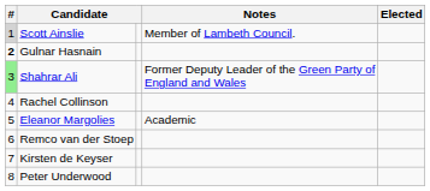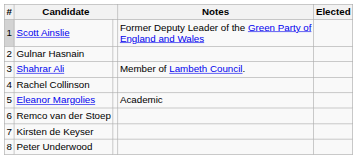Scott Ainslie | Notes: Member of Lambeth Council. -> Former Deputy Leader of the Green Party of England and Wales
Gulnar Hasnain | #: bold -> normal
Shahrar Ali | #: lightgreen background -> no background
Shahrar Ali | Notes: Former Deputy Leader of the Green Party of England and Wales -> Member of Lambeth Council.
